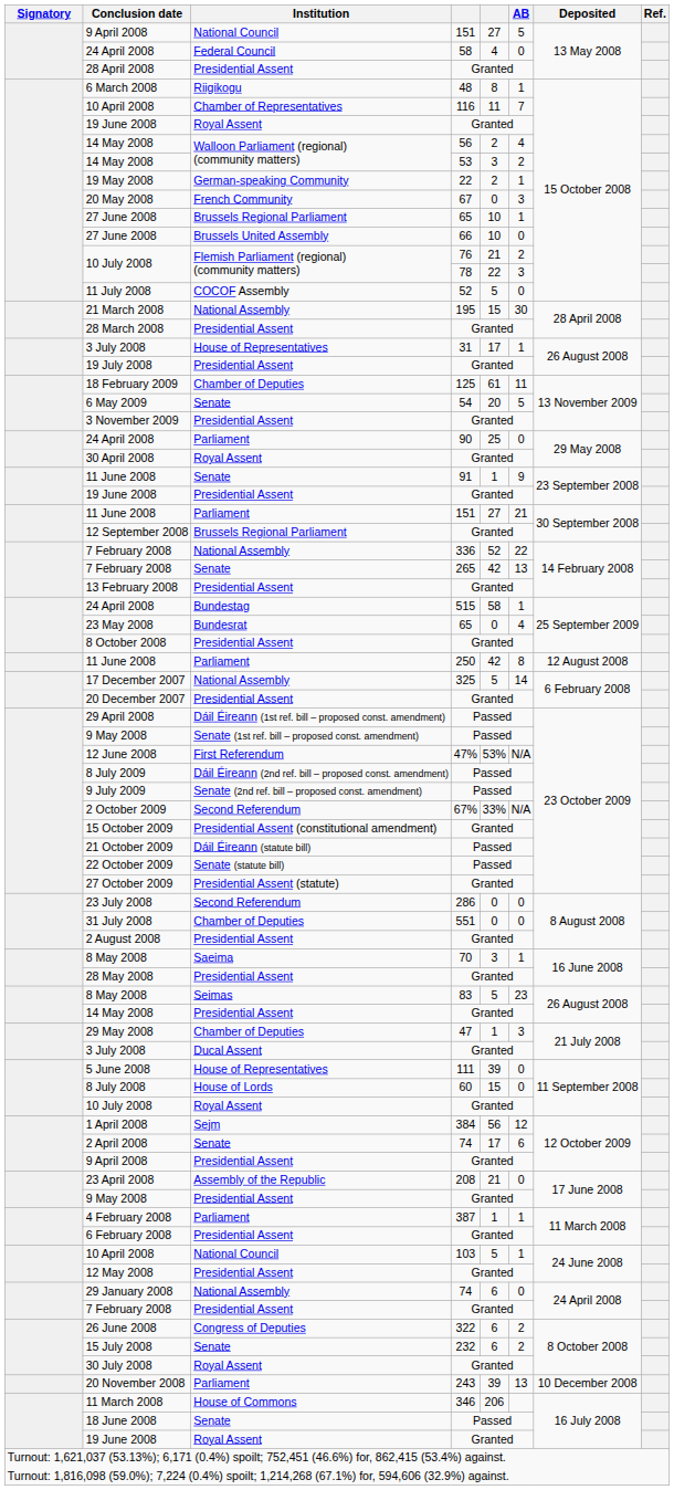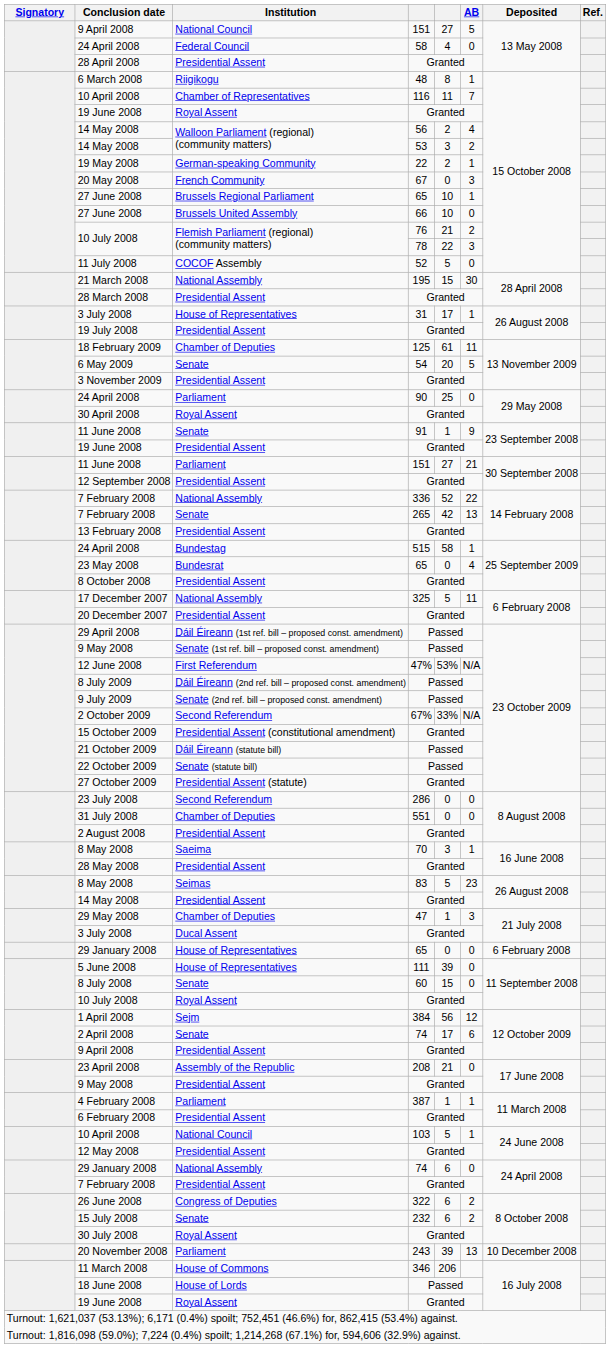12 September 2008 | Institution: Brussels Regional Parliament -> Presidential Assent
- row: 11 June 2008 | Parliament | 250 | 42 | 8 | 12 August 2008
17 December 2007 | AB: 14 -> 11
+ row: 29 January 2008 | House of Representatives | 65 | 0 | 0 | 6 February 2008
8 July 2008 | Institution: House of Lords -> Senate
18 June 2008 | Institution: Senate -> House of Lords
